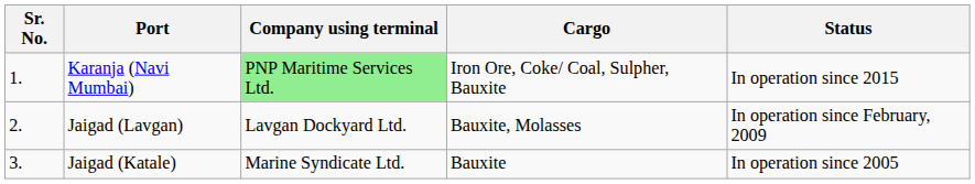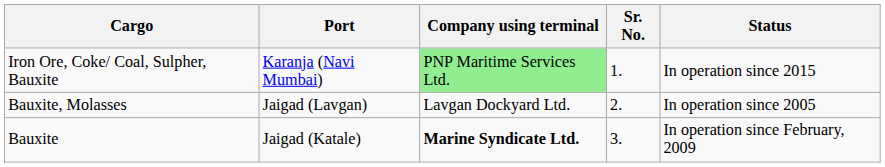columns swapped: Sr. No. <-> Cargo
Jaigad (Lavgan) | Status: In operation since February, 2009 -> In operation since 2005
Jaigad (Katale) | Company using terminal: normal -> bold
Jaigad (Katale) | Status: In operation since 2005 -> In operation since February, 2009
